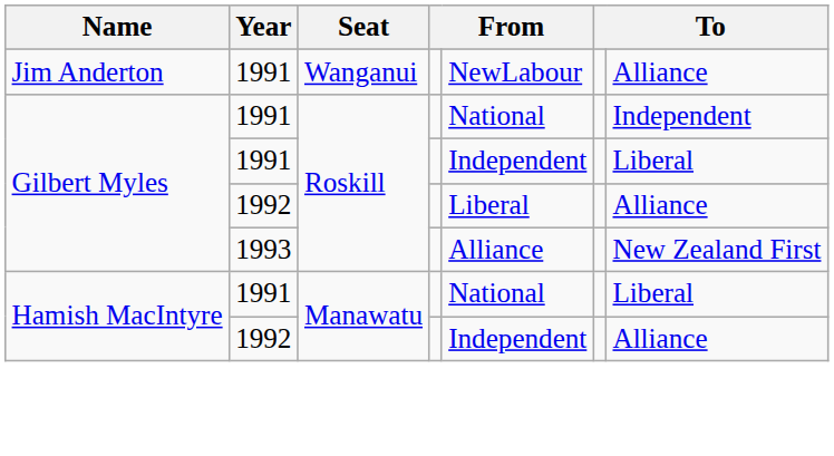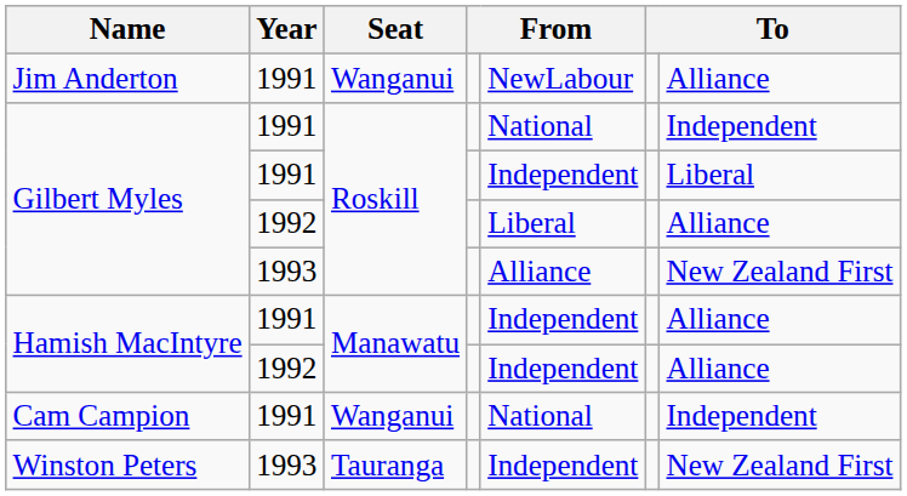Hamish MacIntyre / 1991 | column 5: National -> Independent
Hamish MacIntyre / 1991 | column 7: Liberal -> Alliance
+ row: Cam Campion | 1991 | Wanganui | National | Independent
+ row: Winston Peters | 1993 | Tauranga | Independent | New Zealand First
